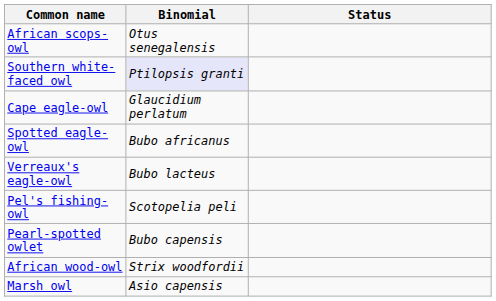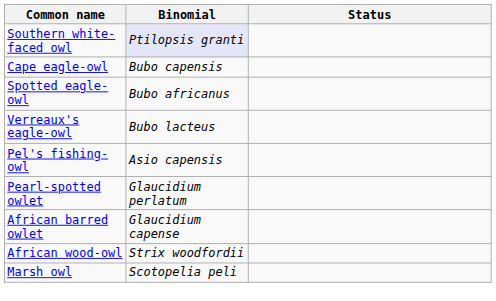- row: African scops-owl | Otus senegalensis
Cape eagle-owl | Binomial: Glaucidium perlatum -> Bubo capensis
Pel's fishing-owl | Binomial: Scotopelia peli -> Asio capensis
Pearl-spotted owlet | Binomial: Bubo capensis -> Glaucidium perlatum
+ row: African barred owlet | Glaucidium capense
Marsh owl | Binomial: Asio capensis -> Scotopelia peli
